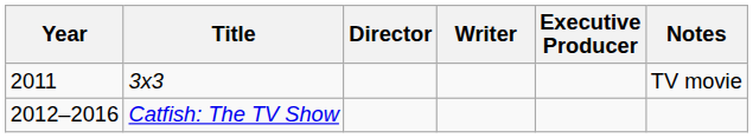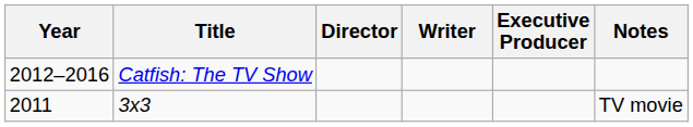rows swapped: 3x3 <-> Catfish: The TV Show
